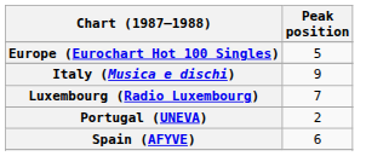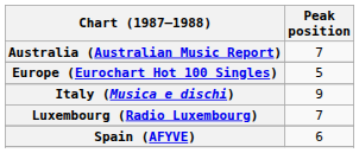+ row: Australia (Australian Music Report) | 7
- row: Portugal (UNEVA) | 2
